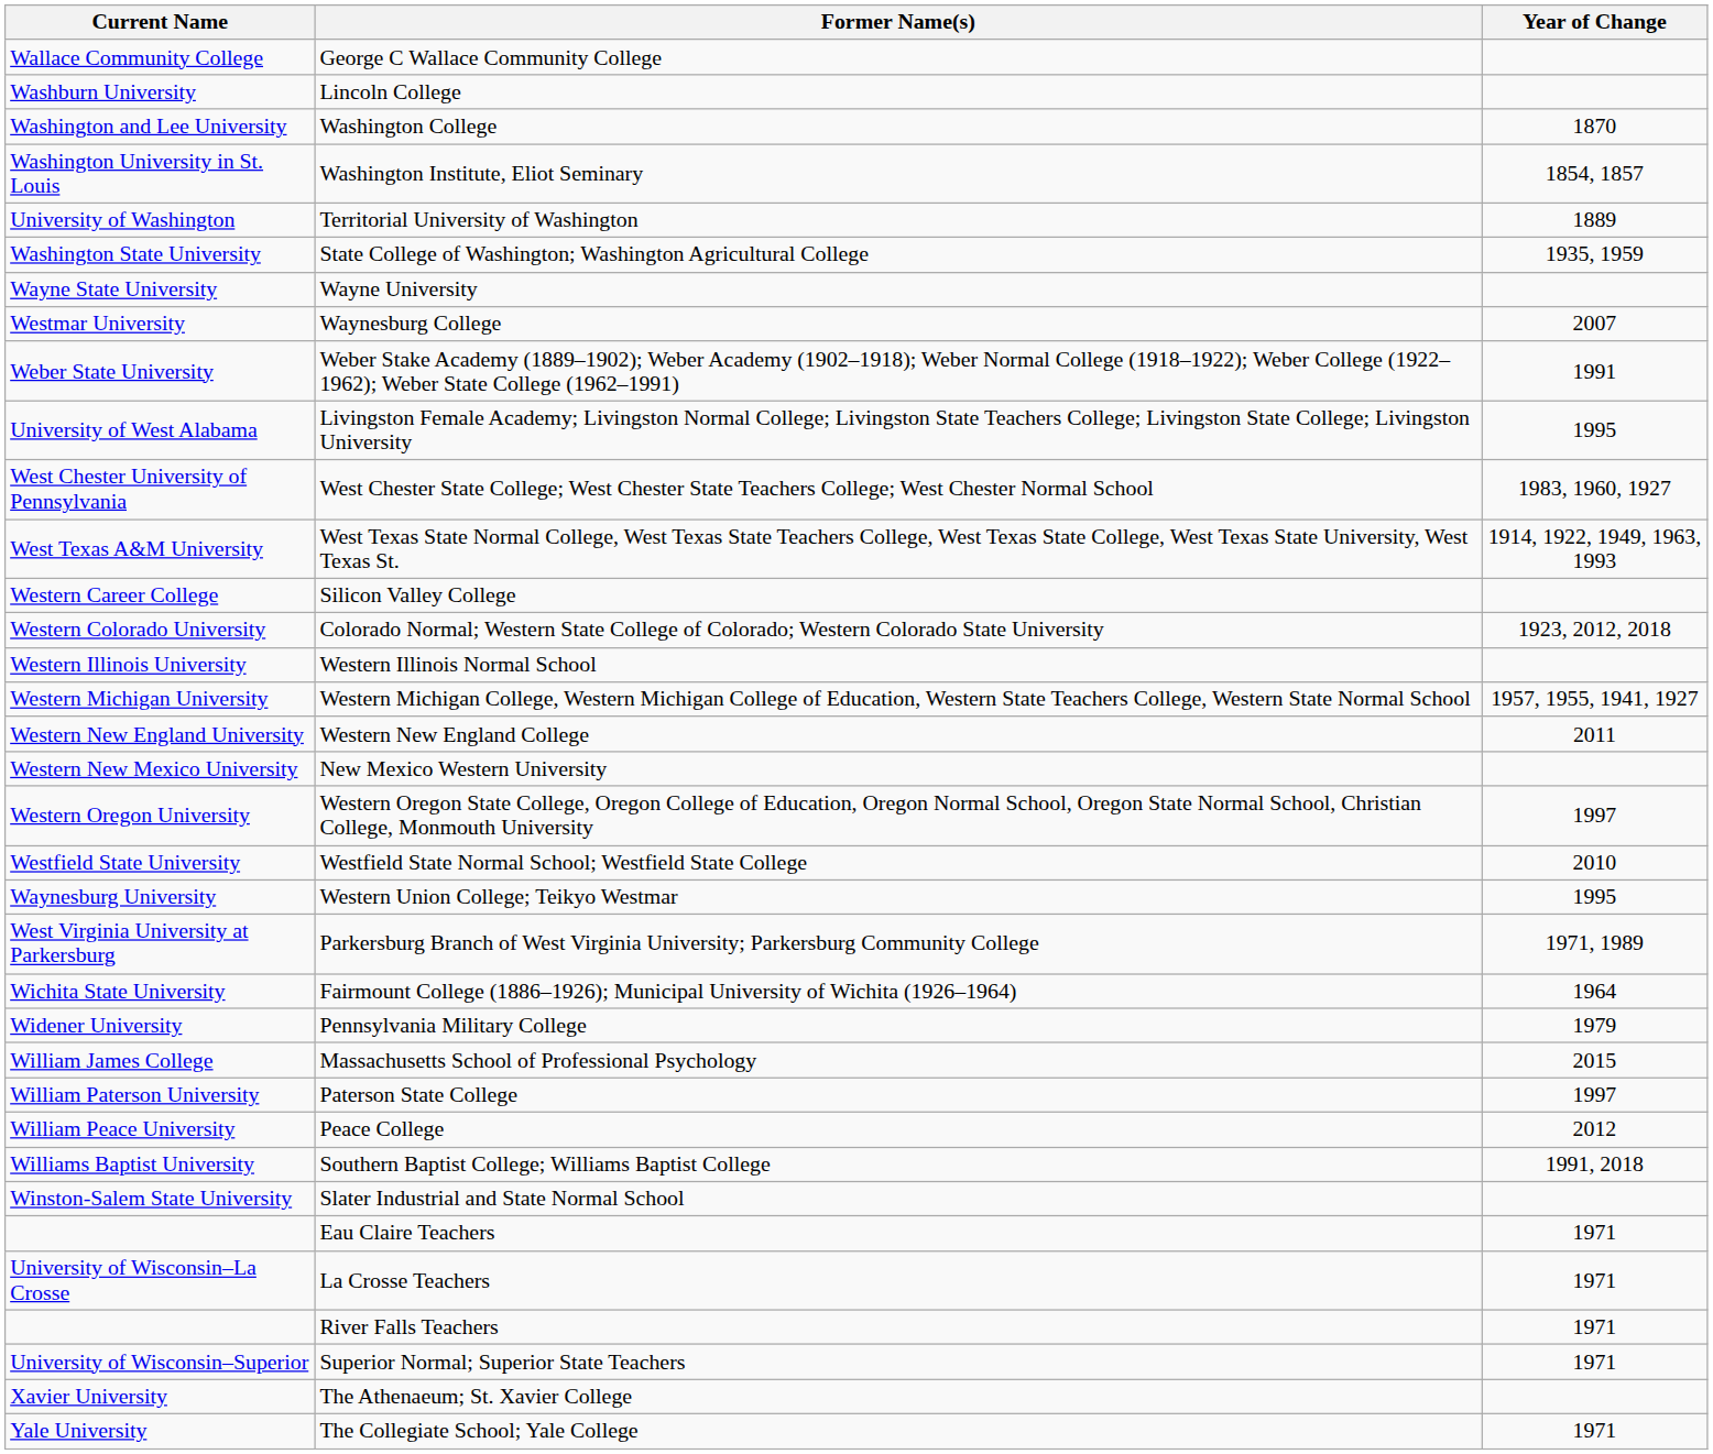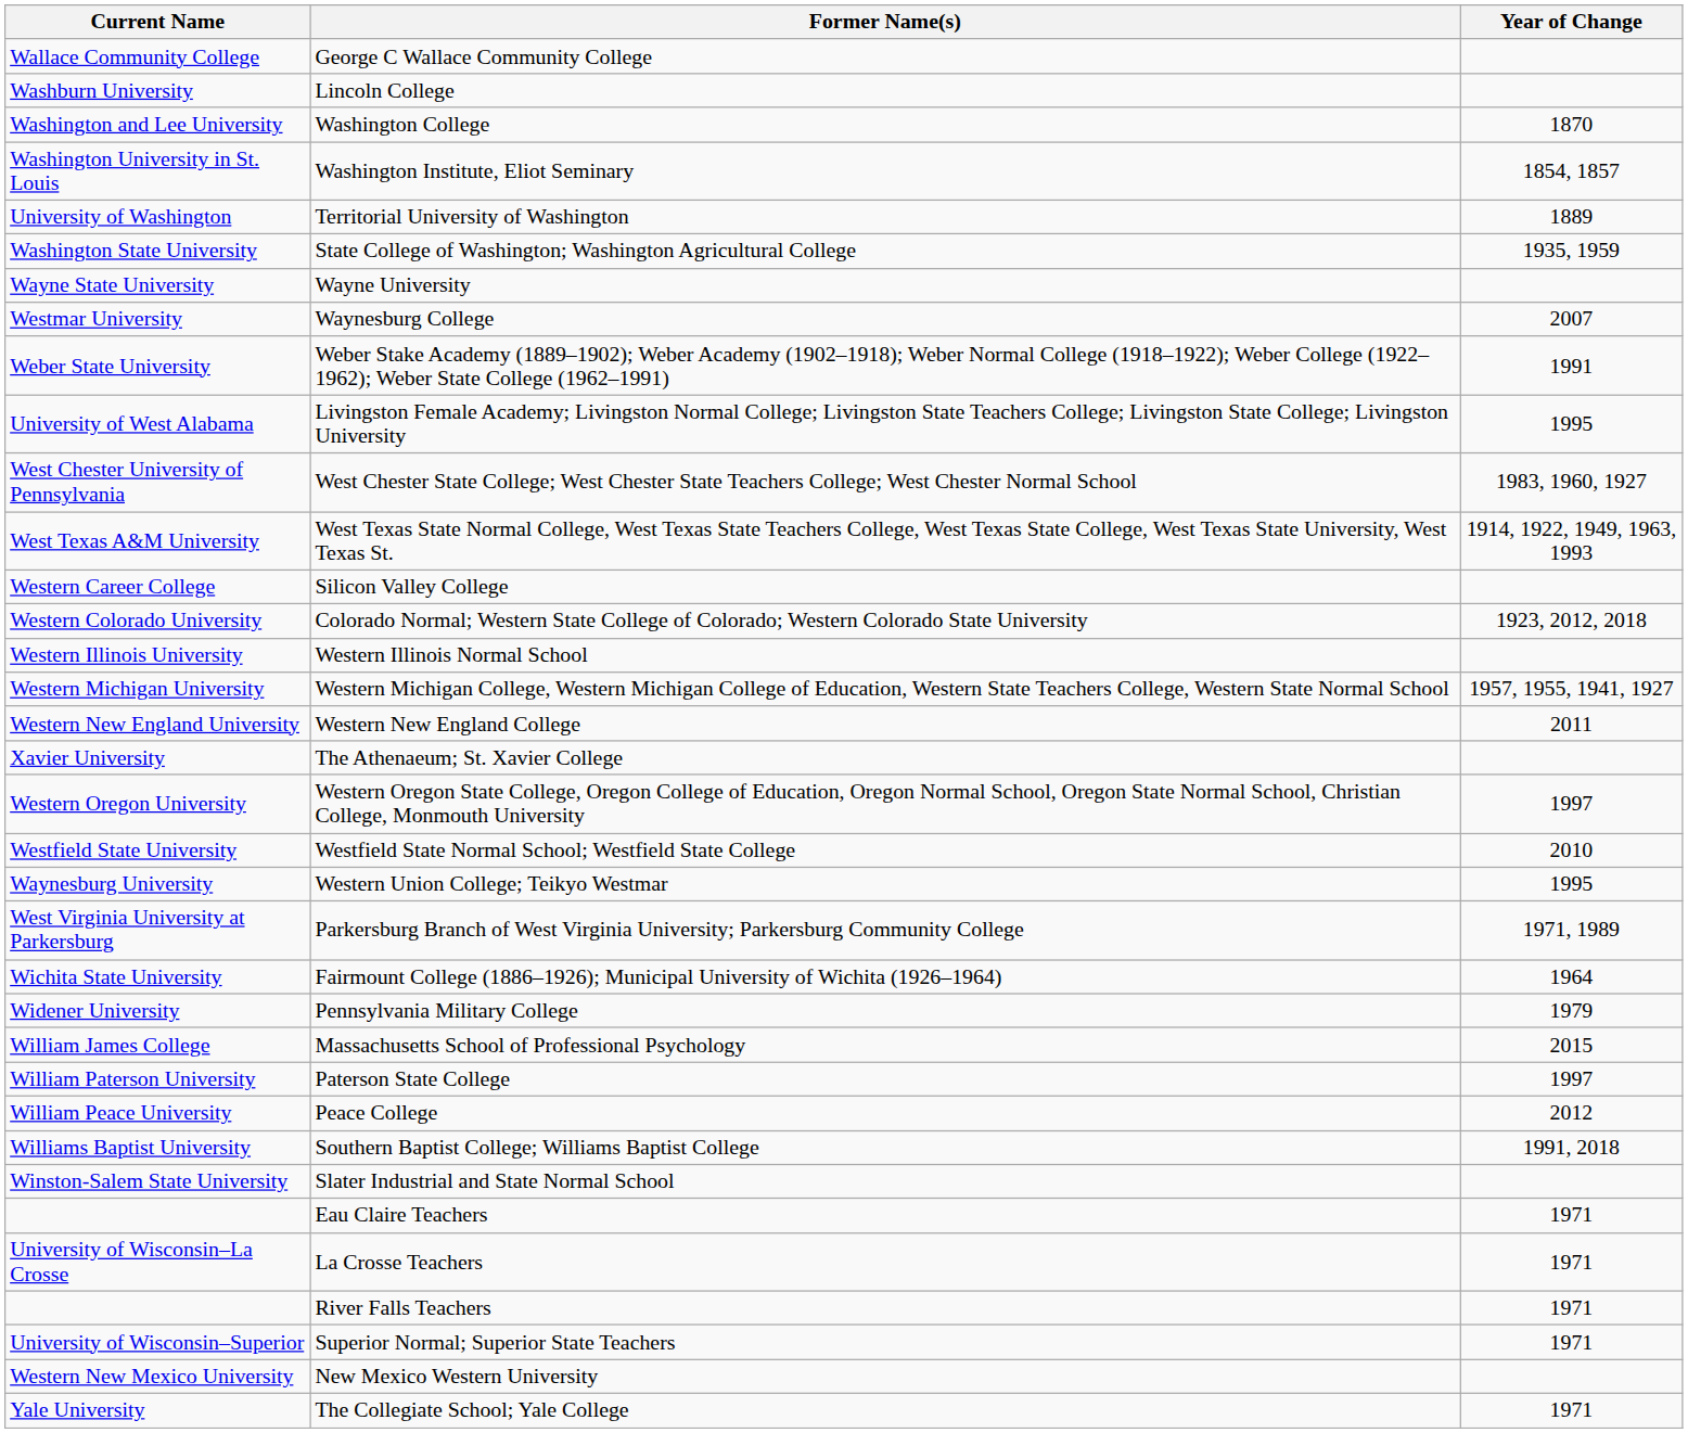rows swapped: New Mexico Western University <-> The Athenaeum; St. Xavier College
